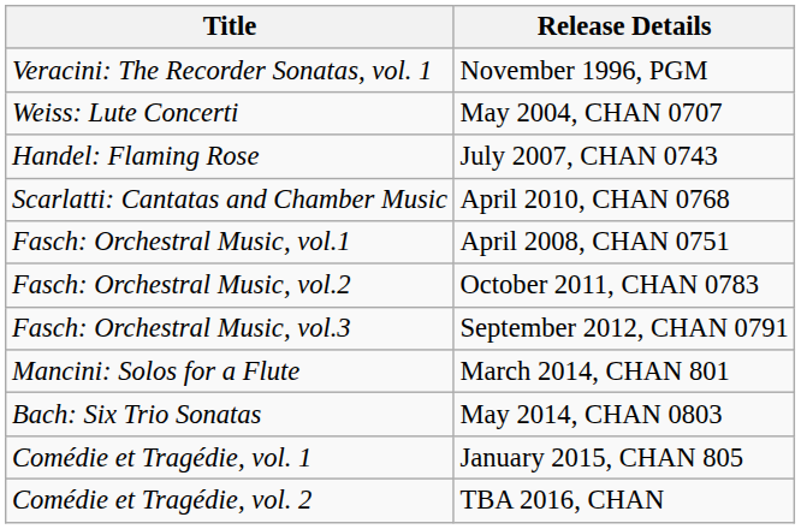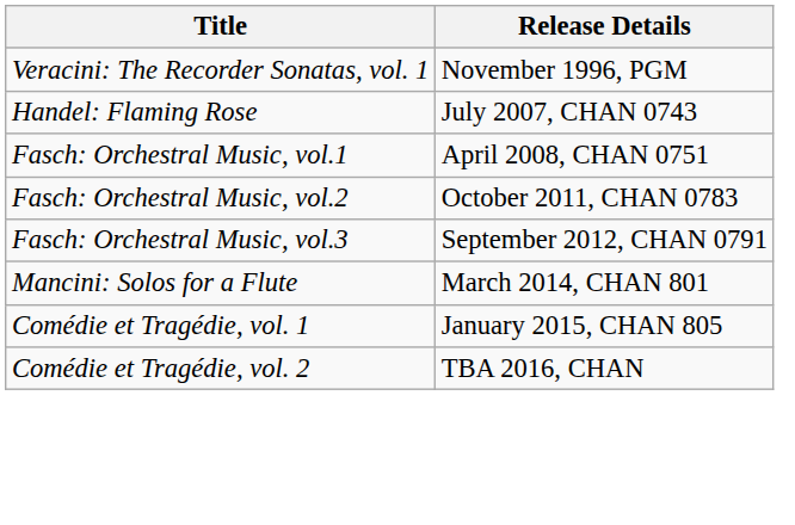- row: Weiss: Lute Concerti | May 2004, CHAN 0707
- row: Scarlatti: Cantatas and Chamber Music | April 2010, CHAN 0768
- row: Bach: Six Trio Sonatas | May 2014, CHAN 0803
